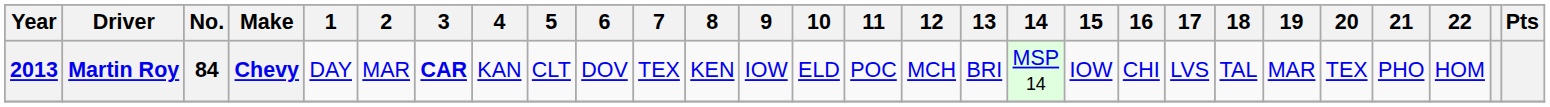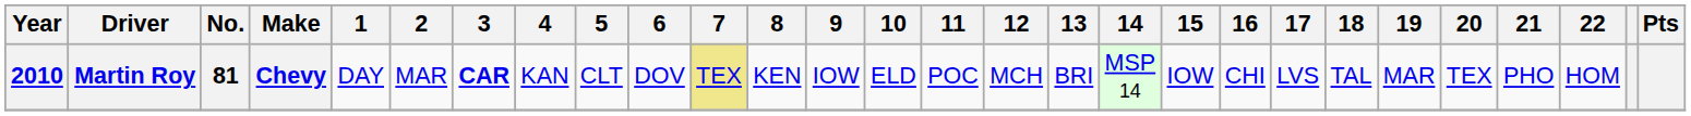Martin Roy | Year: 2013 -> 2010
Martin Roy | No.: 84 -> 81
Martin Roy | 7: no background -> khaki background
